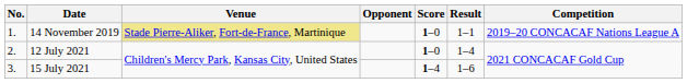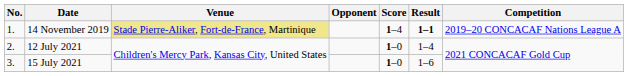14 November 2019 | Score: 1–0 -> 1–4
14 November 2019 | Result: normal -> bold
15 July 2021 | Score: 1–4 -> 1–0
